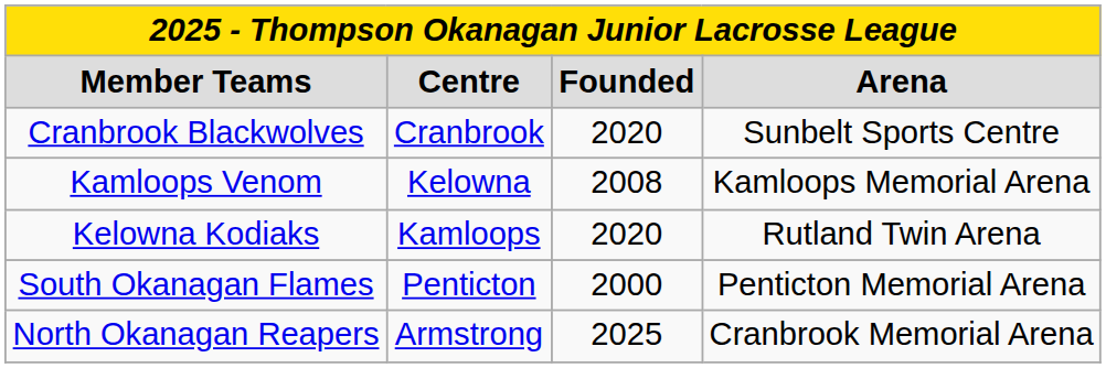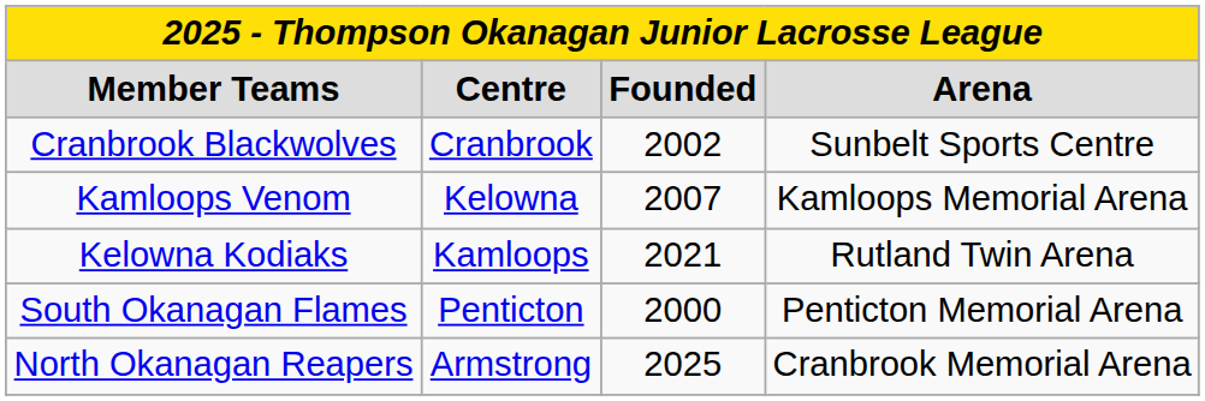Cranbrook Blackwolves | column 3: 2020 -> 2002
Kamloops Venom | column 3: 2008 -> 2007
Kelowna Kodiaks | column 3: 2020 -> 2021
